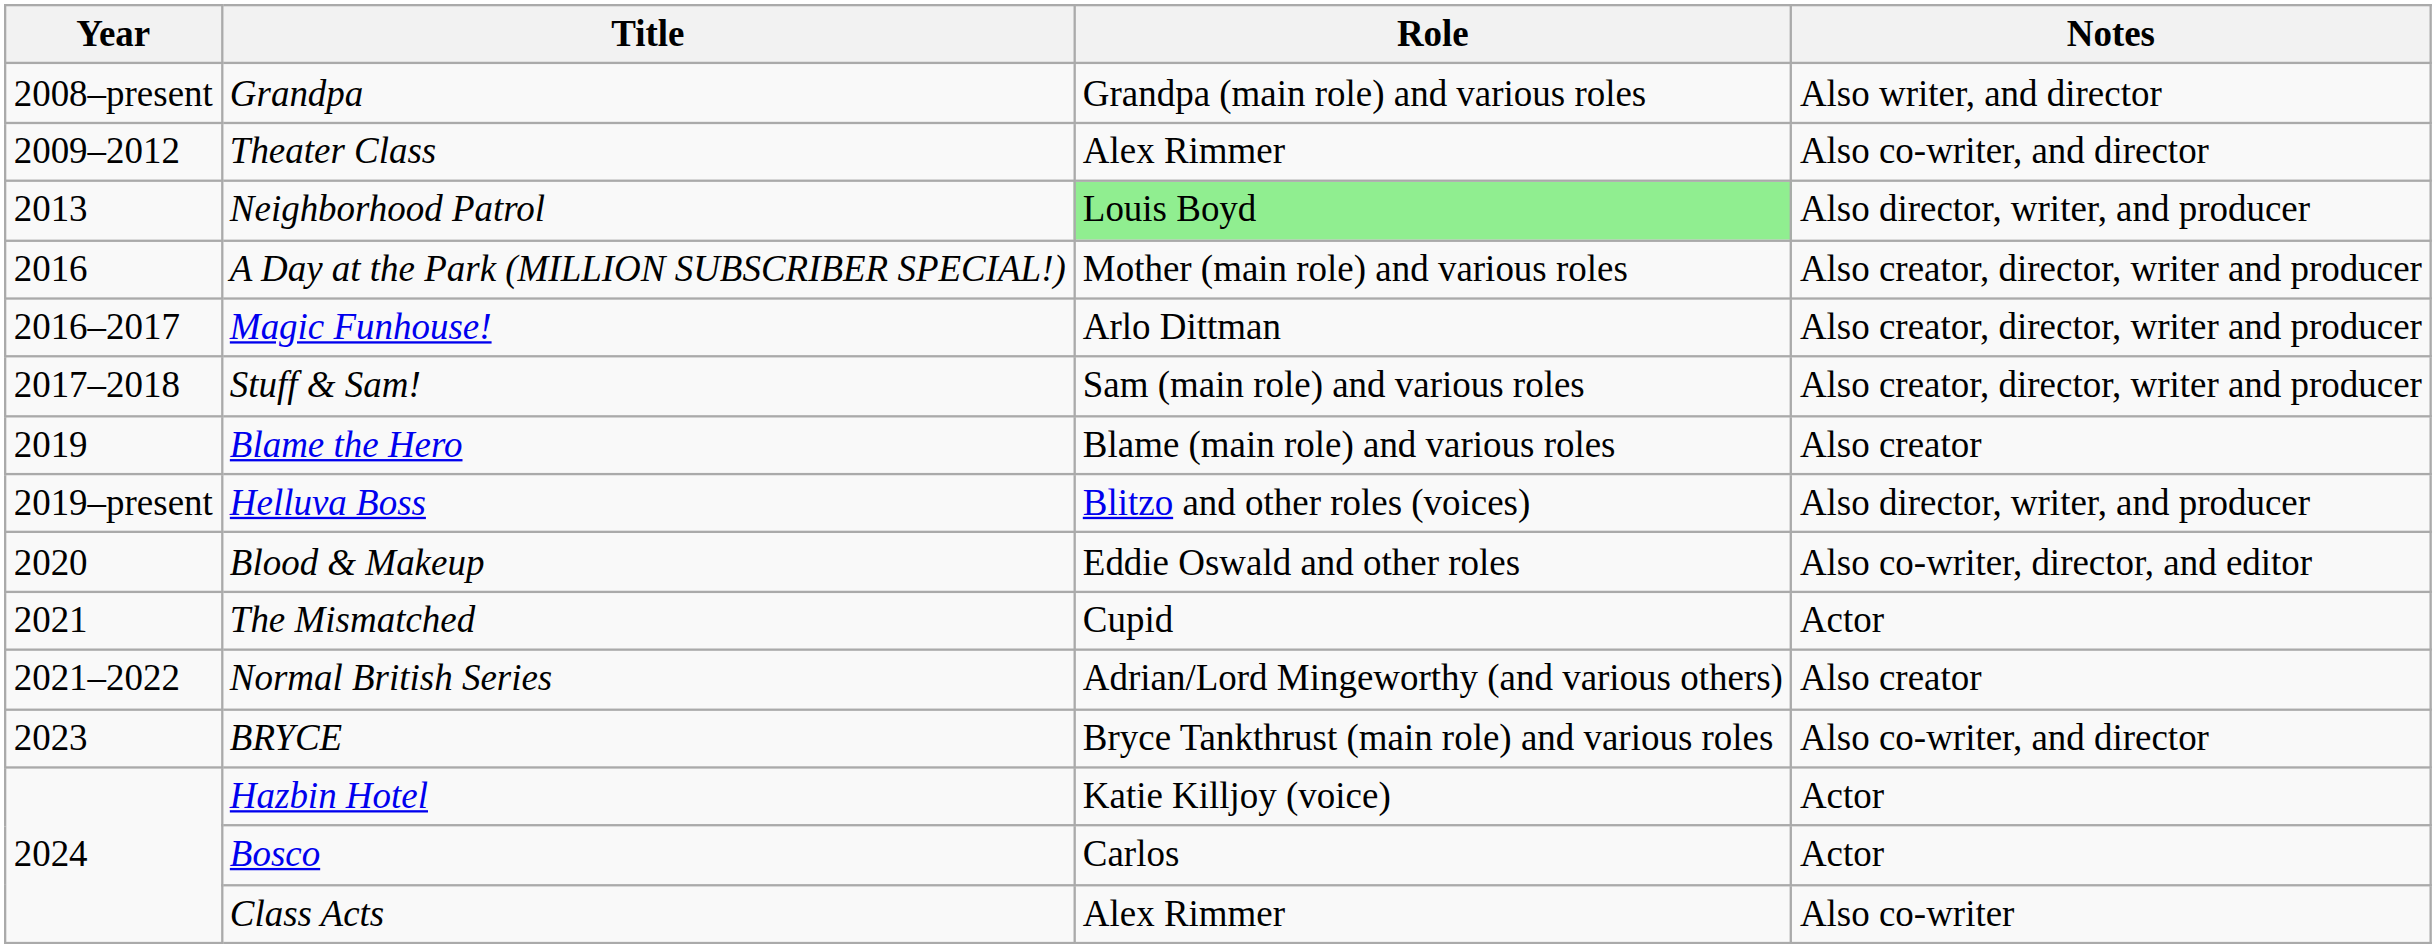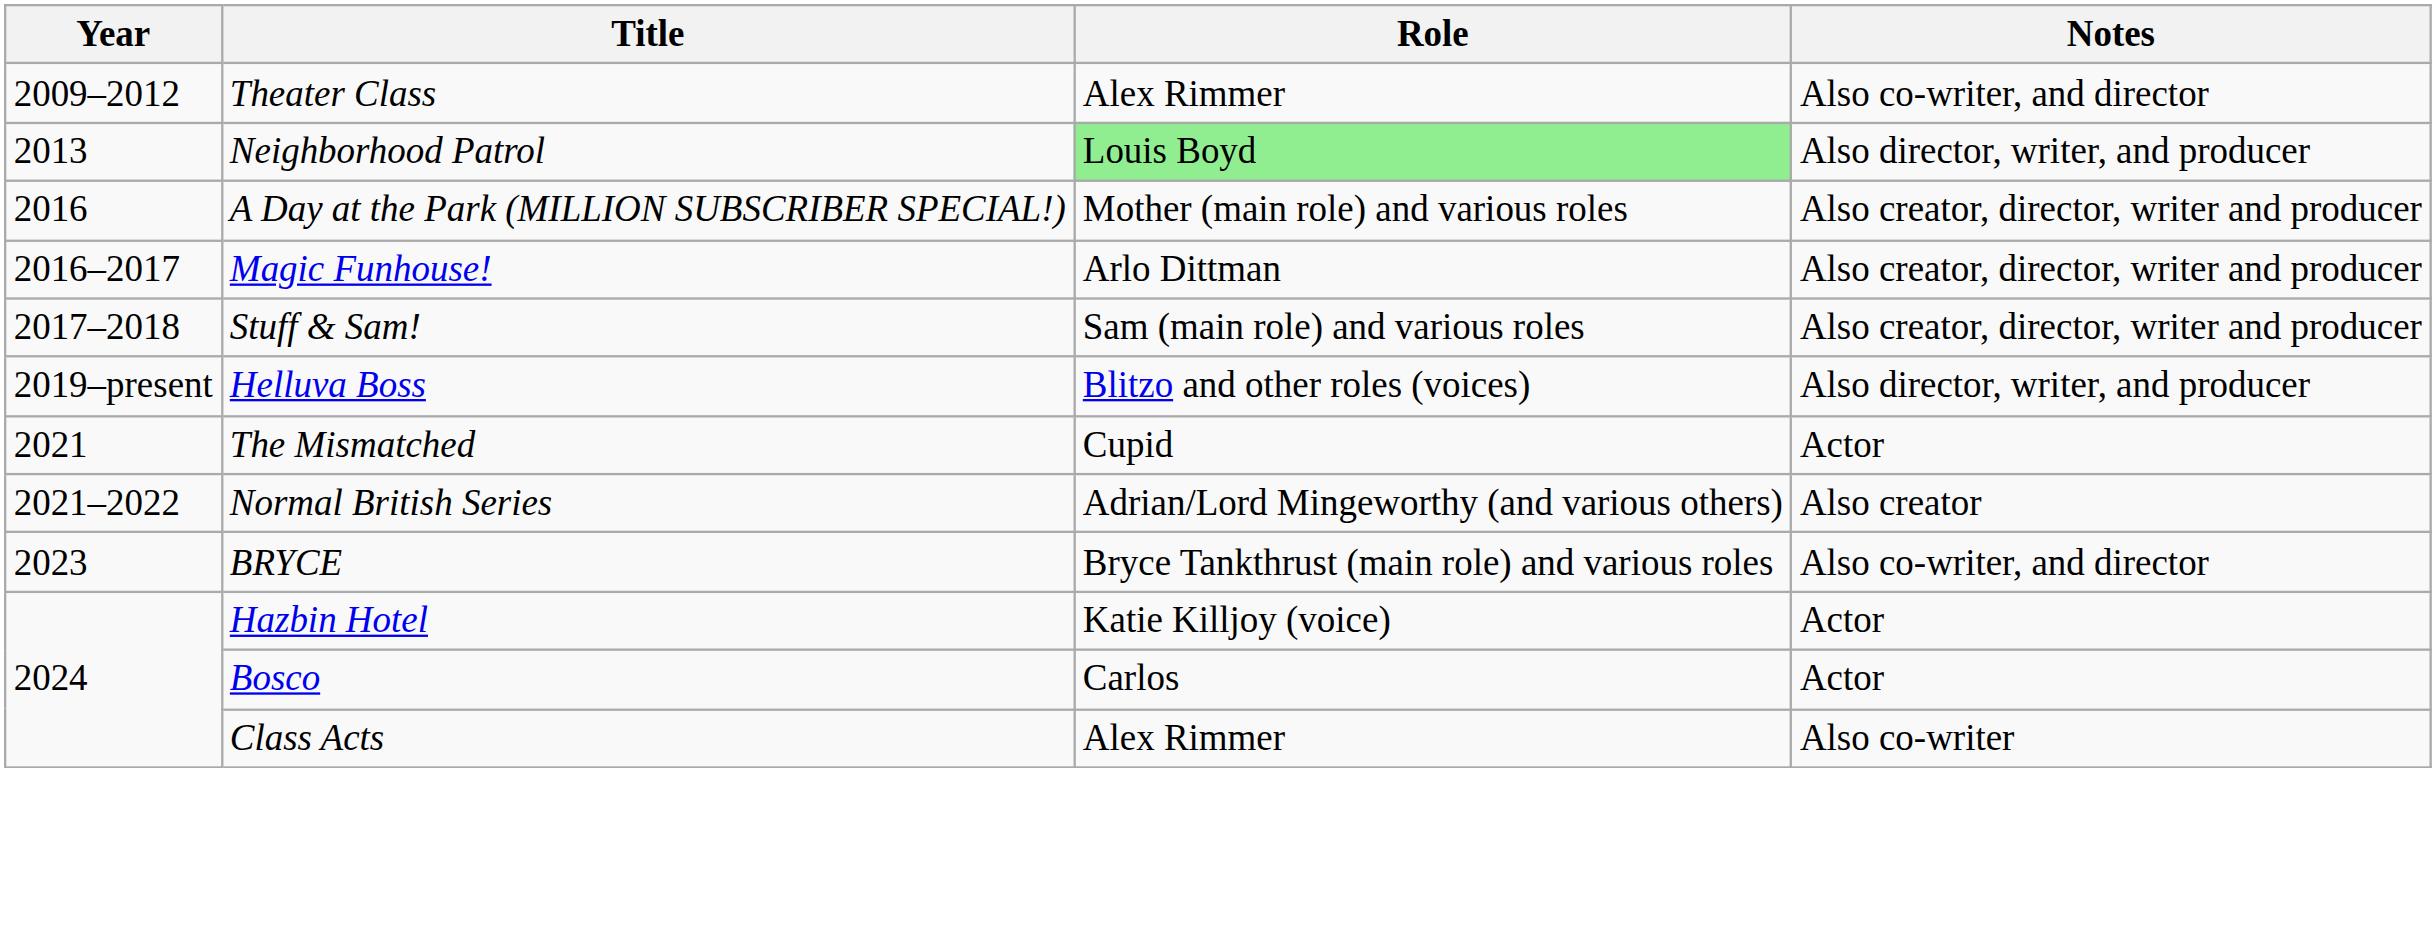- row: 2008–present | Grandpa | Grandpa (main role) and various roles | Also writer, and director
- row: 2019 | Blame the Hero | Blame (main role) and various roles | Also creator
- row: 2020 | Blood & Makeup | Eddie Oswald and other roles | Also co-writer, director, and editor
